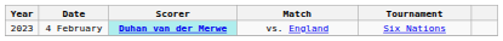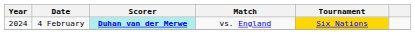4 February | Year: 2023 -> 2024
4 February | Tournament: no background -> gold background
